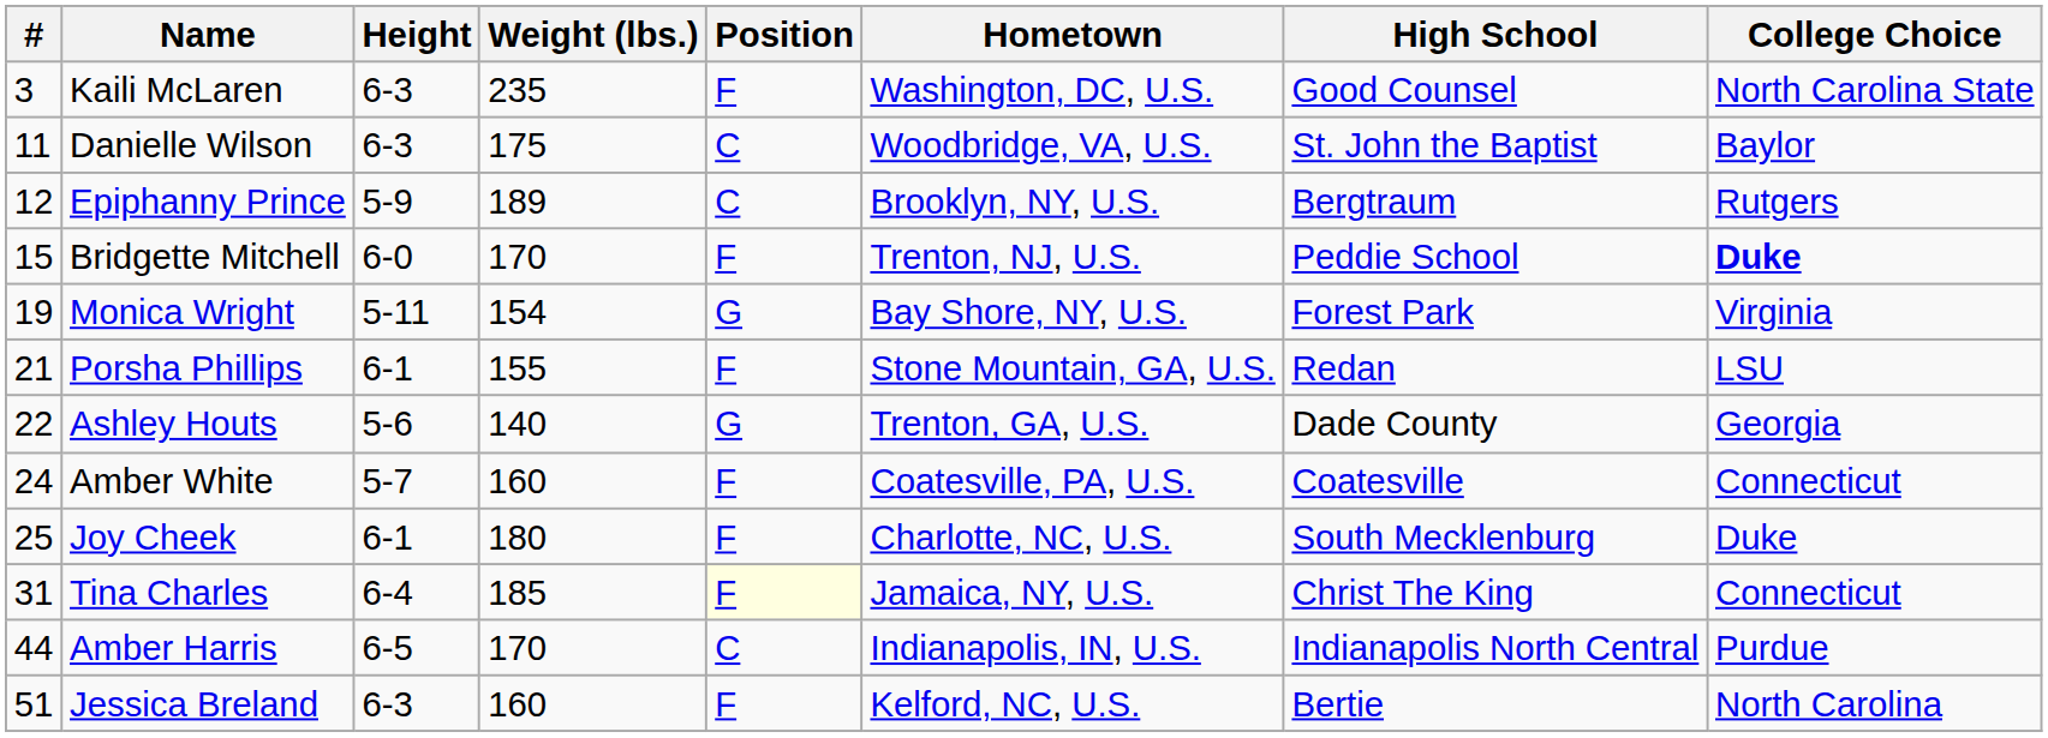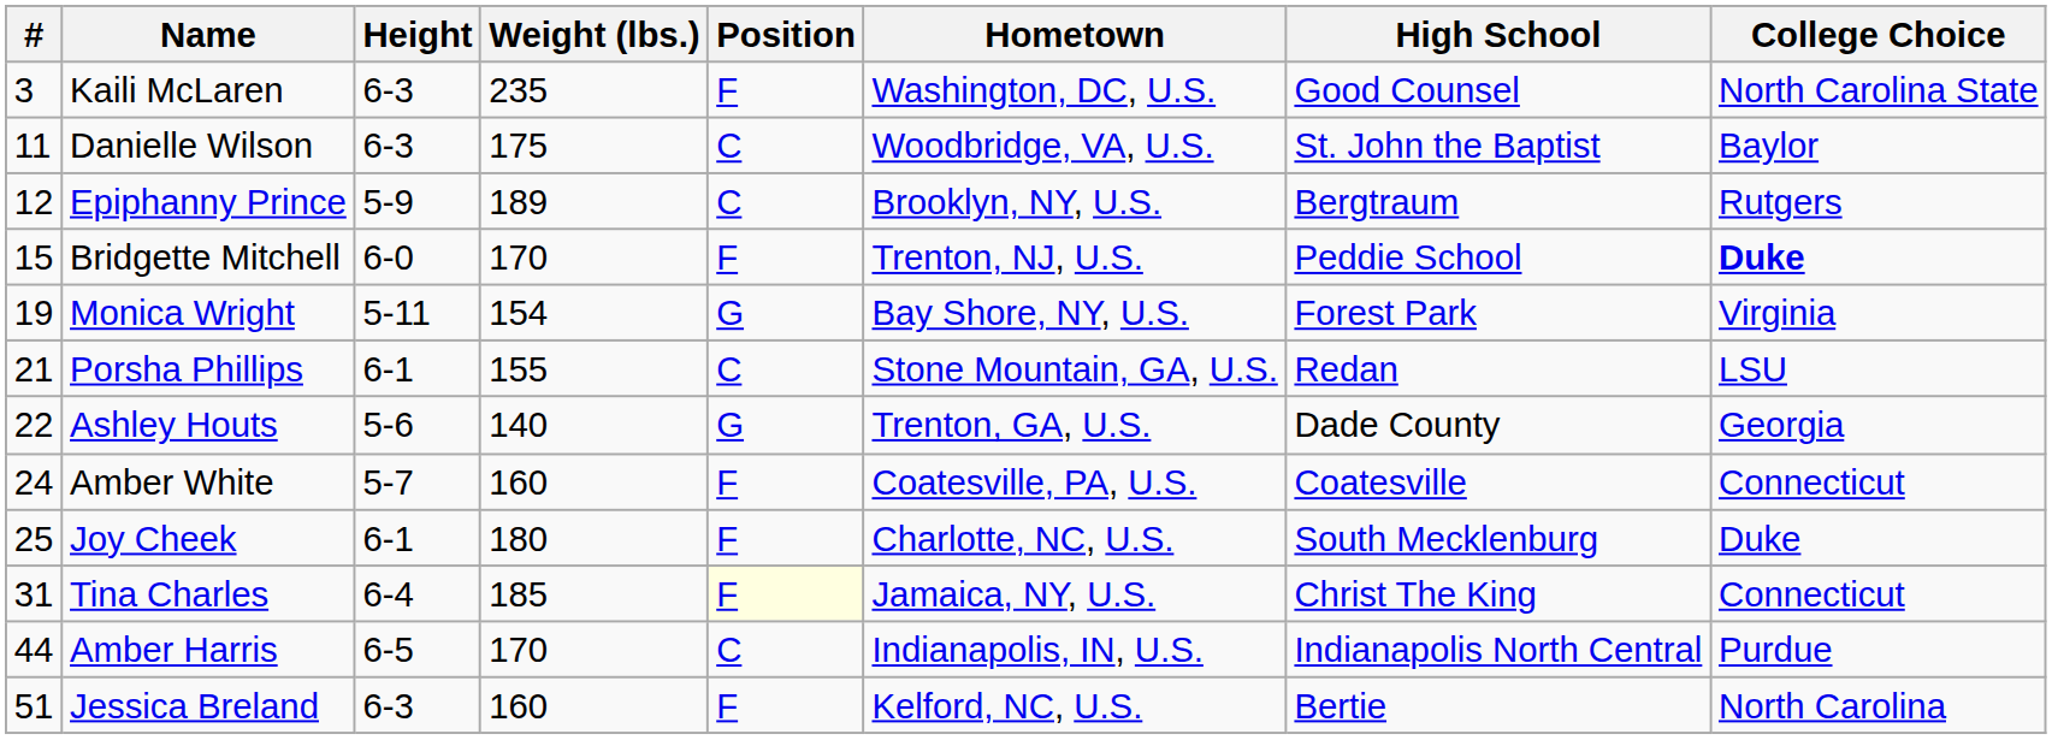Porsha Phillips | Position: F -> C
